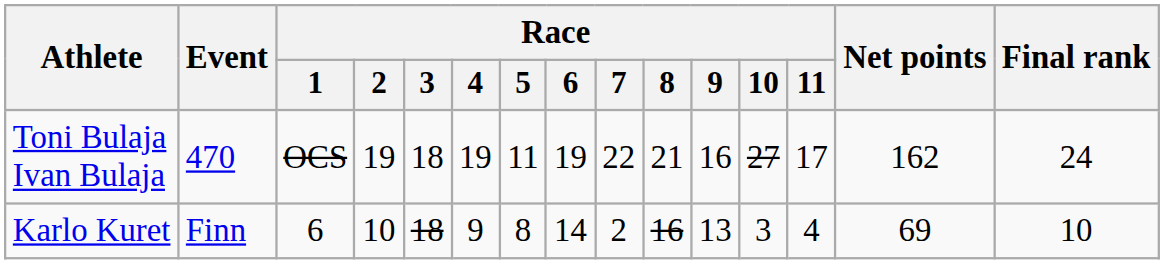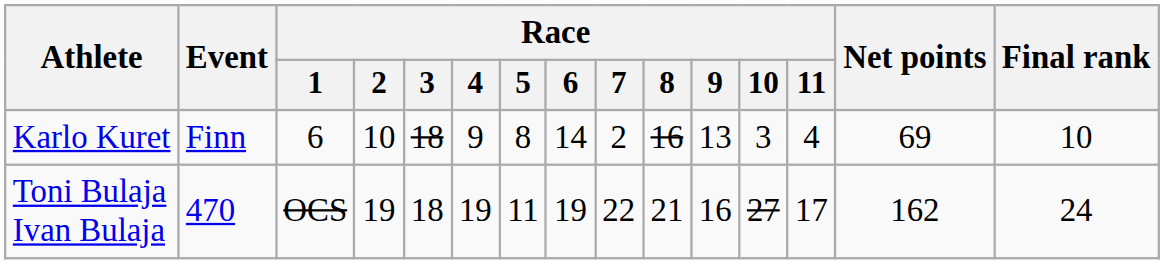rows swapped: Karlo Kuret <-> Toni Bulaja Ivan Bulaja
